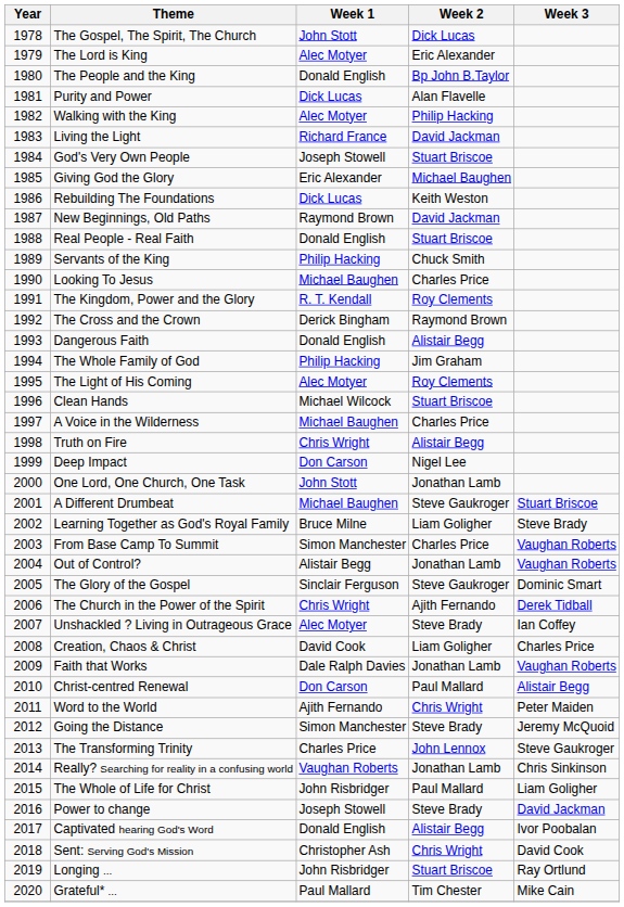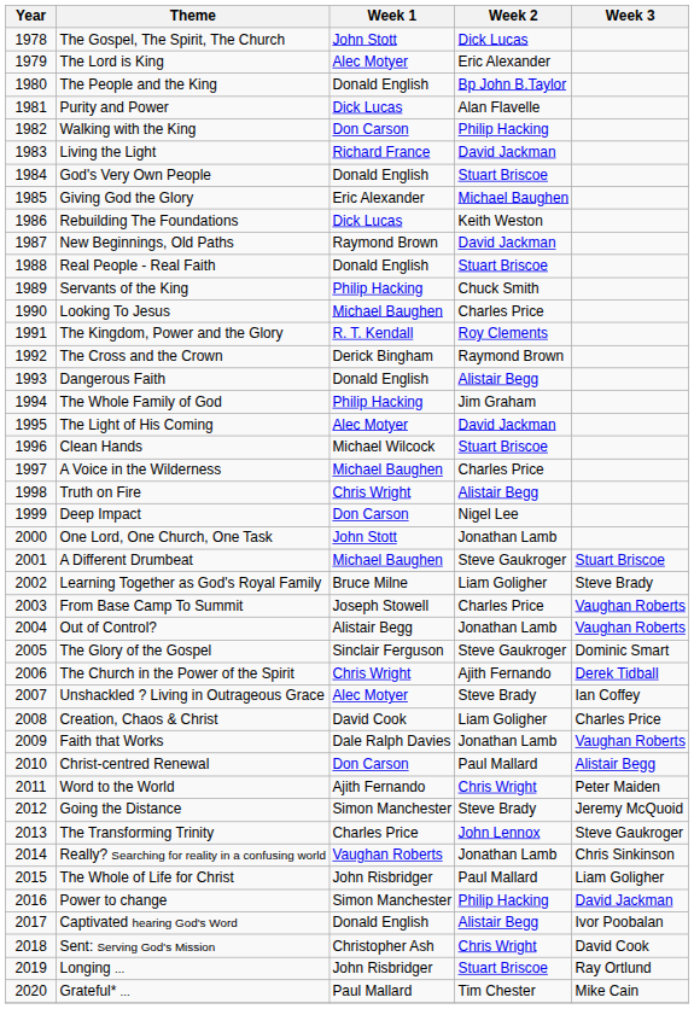Walking with the King | Week 1: Alec Motyer -> Don Carson
God's Very Own People | Week 1: Joseph Stowell -> Donald English
The Light of His Coming | Week 2: Roy Clements -> David Jackman
From Base Camp To Summit | Week 1: Simon Manchester -> Joseph Stowell
Power to change | Week 1: Joseph Stowell -> Simon Manchester
Power to change | Week 2: Steve Brady -> Philip Hacking
